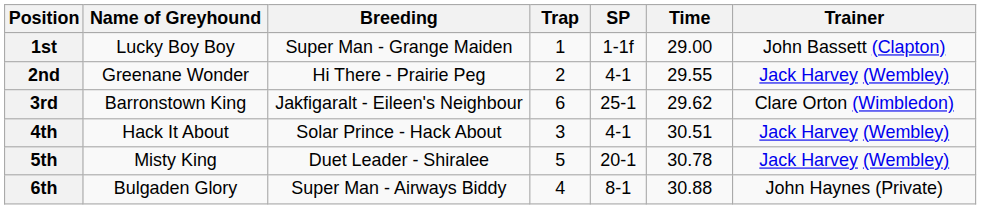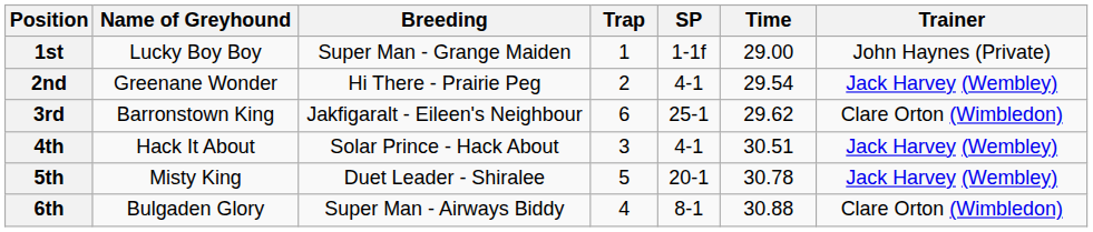1st | Trainer: John Bassett (Clapton) -> John Haynes (Private)
2nd | Time: 29.55 -> 29.54
6th | Trainer: John Haynes (Private) -> Clare Orton (Wimbledon)
